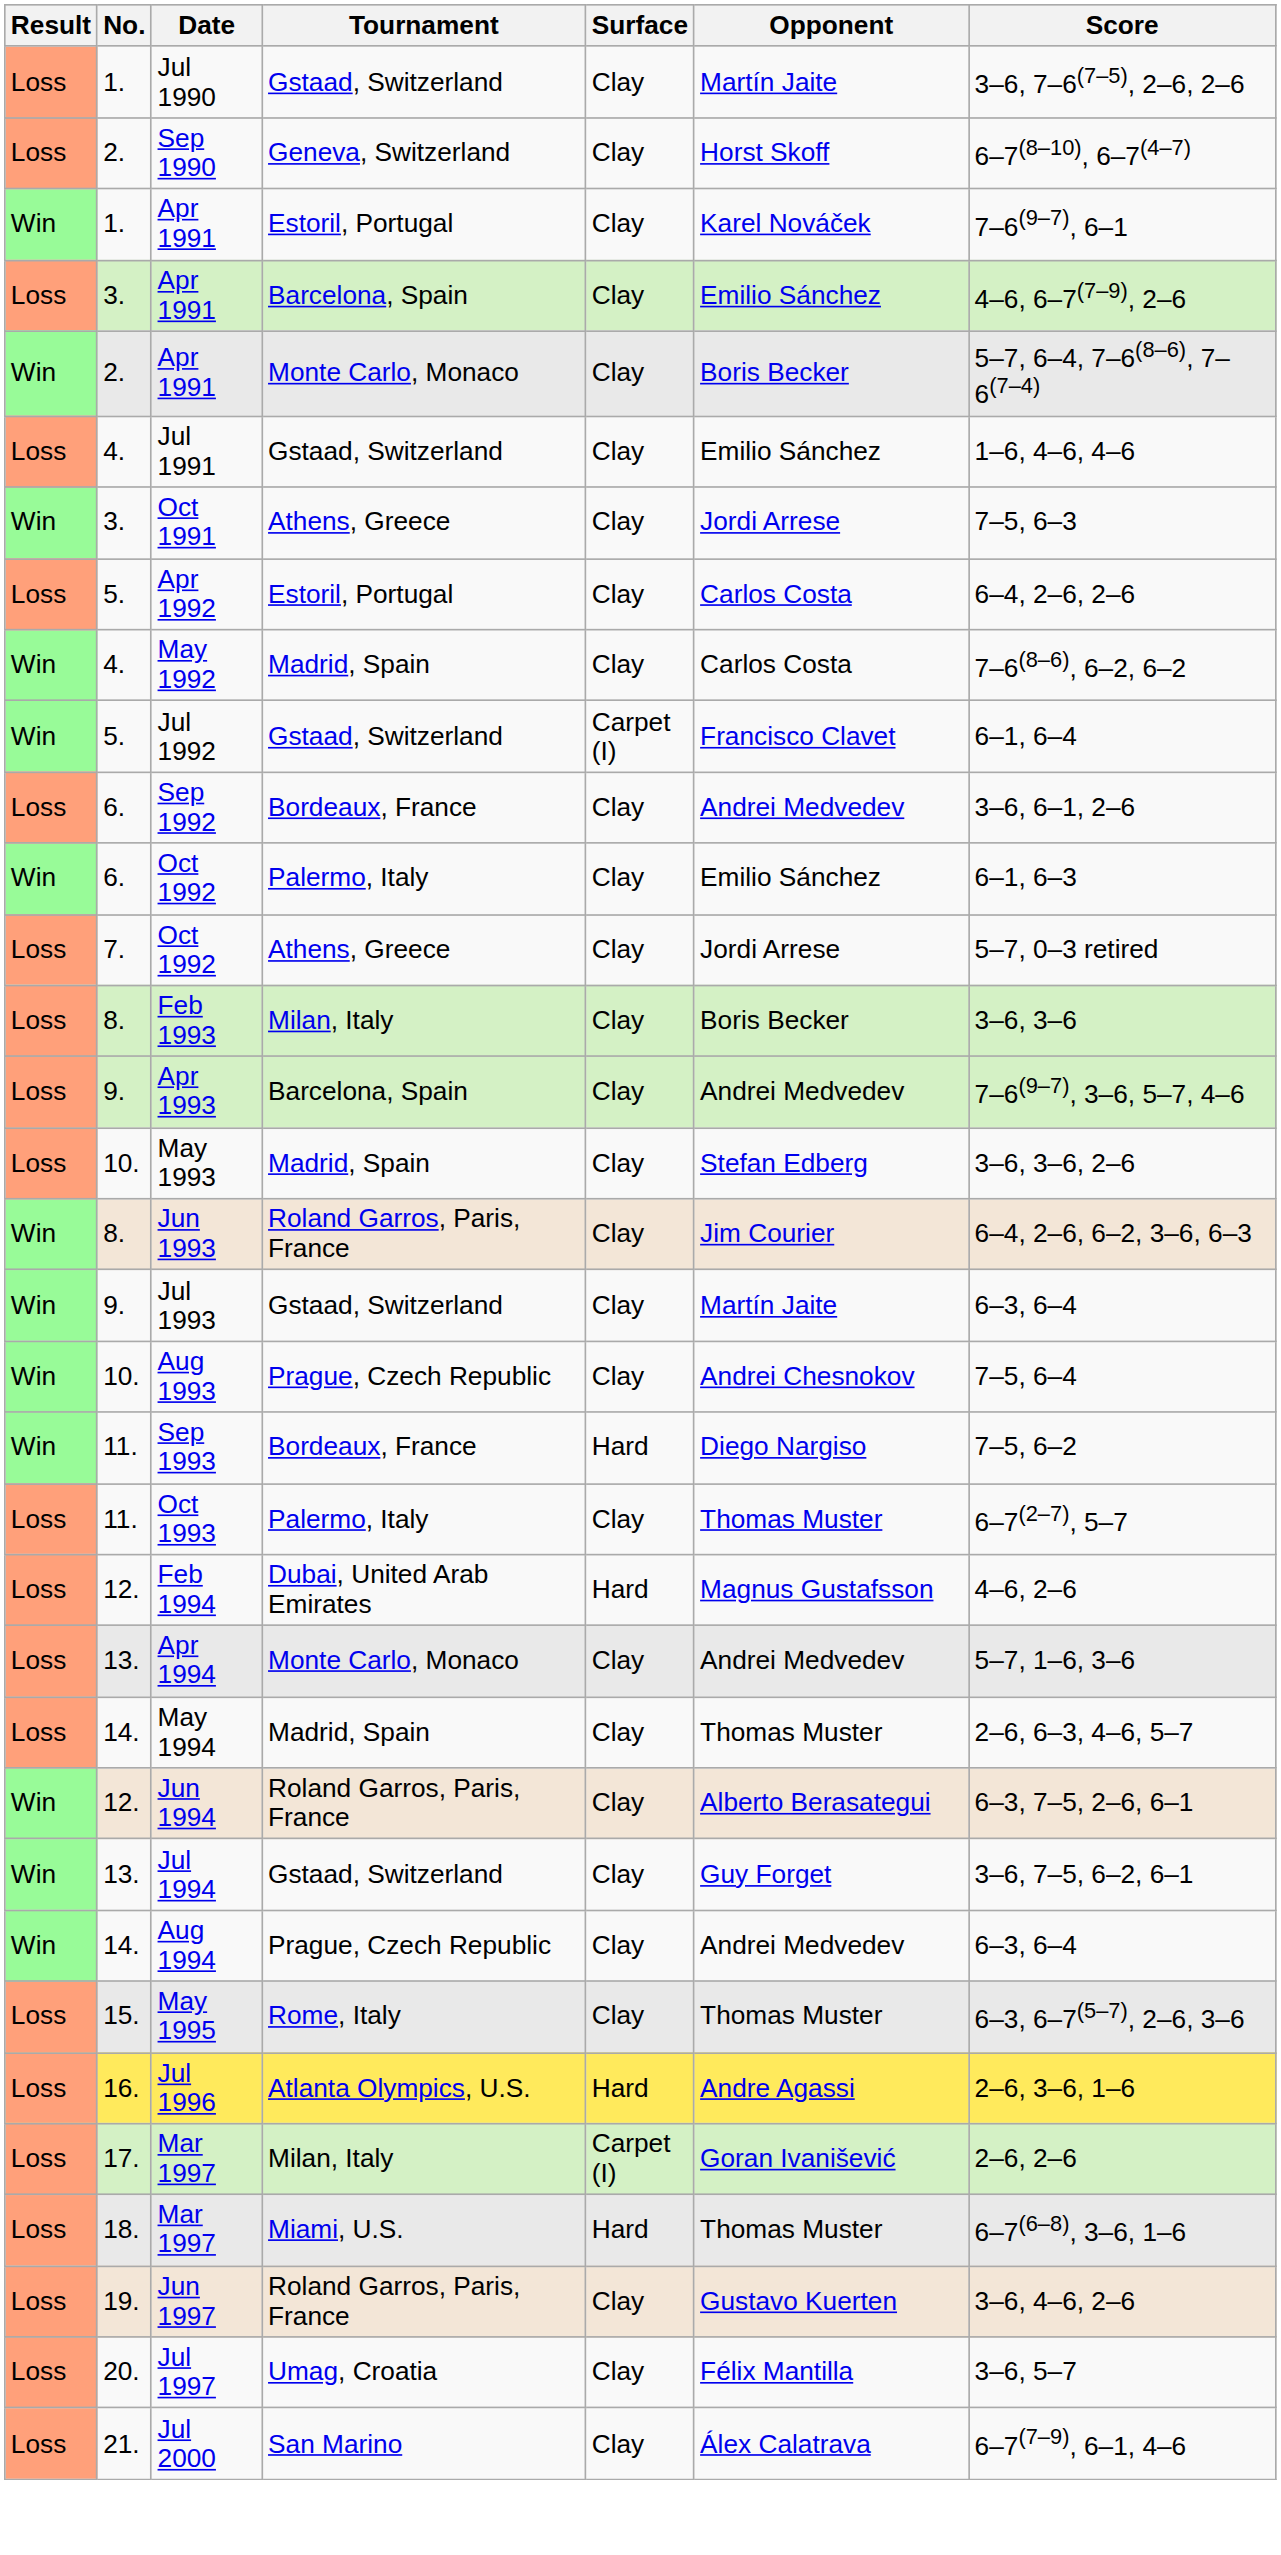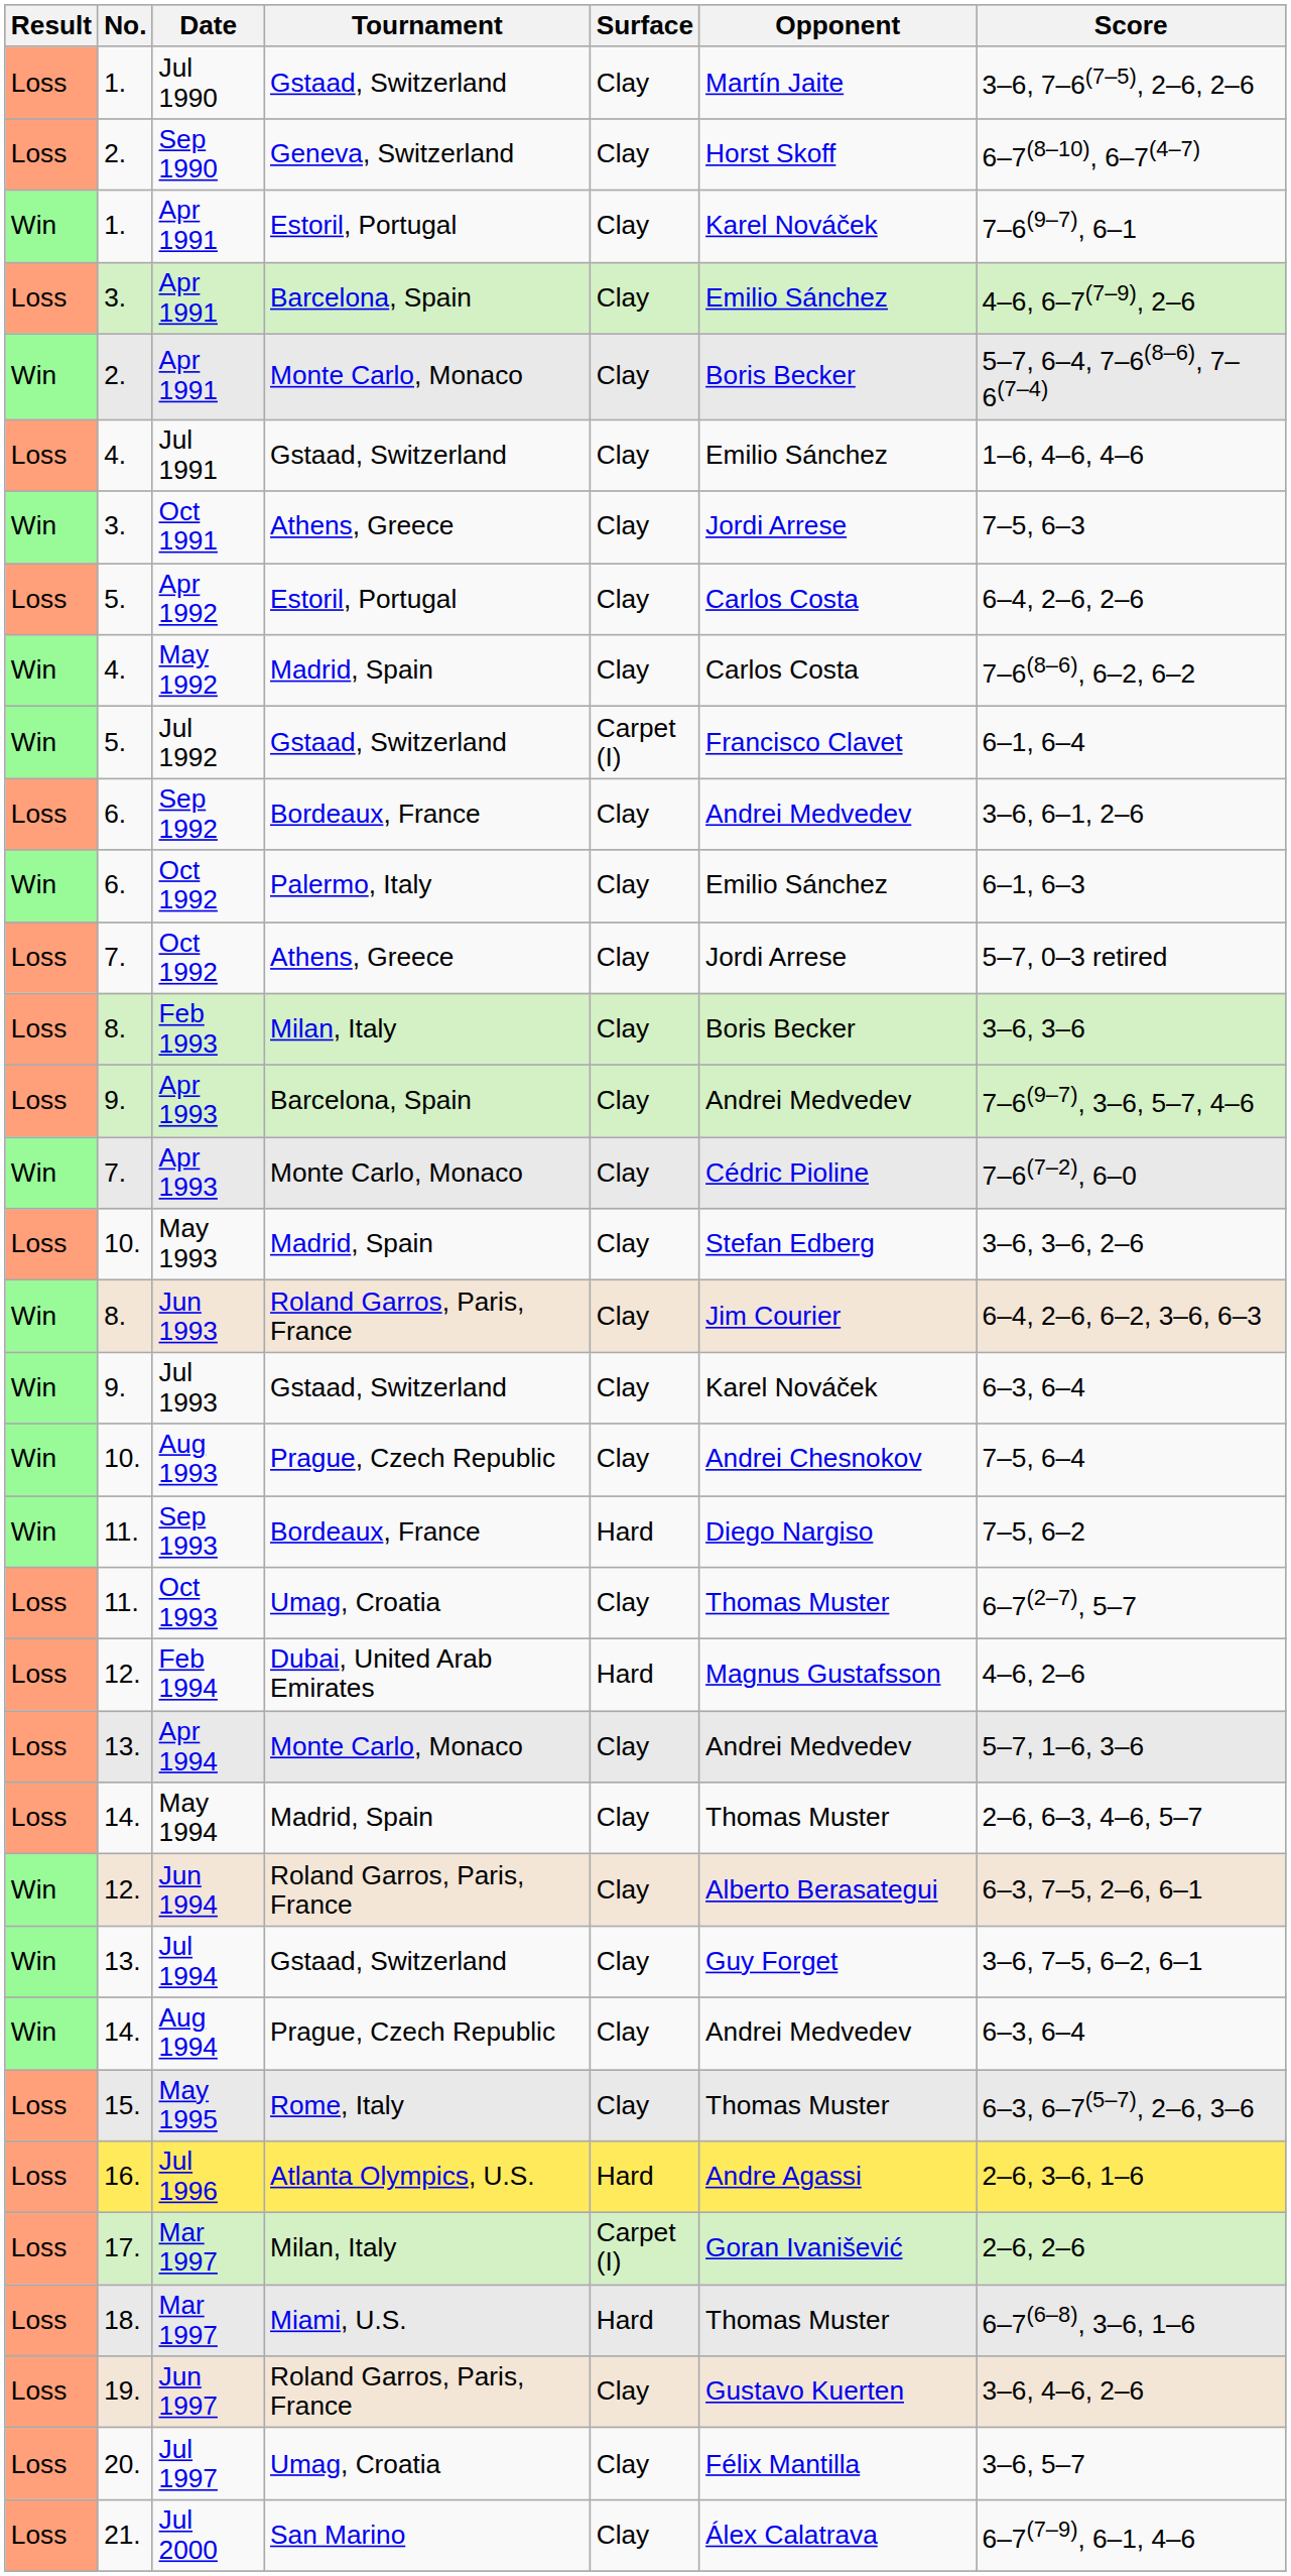+ row: Win | 7. | Apr 1993 | Monte Carlo, Monaco | Clay | Cédric Pioline | 7–6(7–2), 6–0
Jul 1993 | Opponent: Martín Jaite -> Karel Nováček
Oct 1993 | Tournament: Palermo, Italy -> Umag, Croatia
